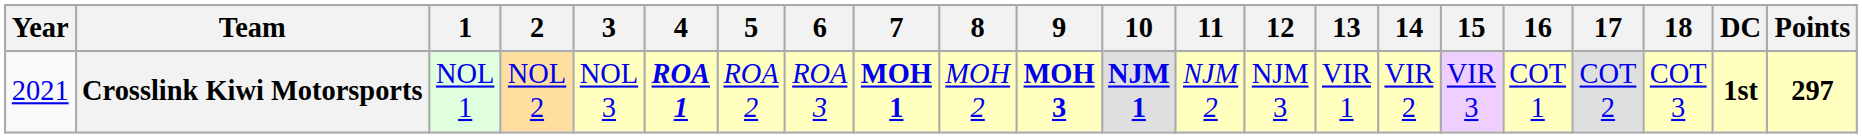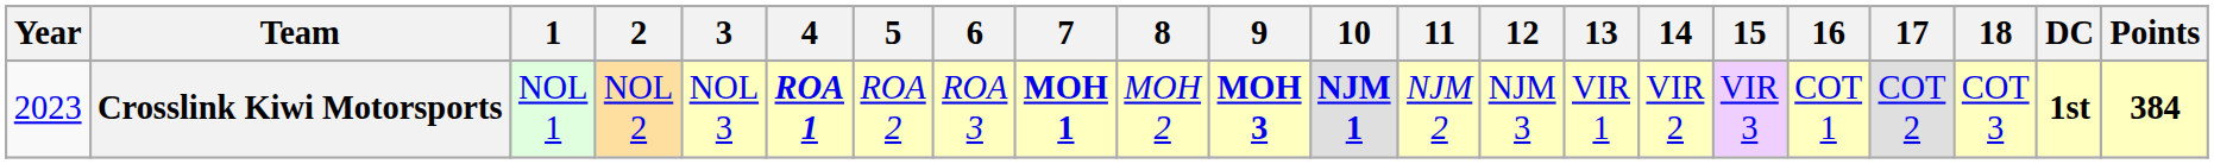Crosslink Kiwi Motorsports | Year: 2021 -> 2023
Crosslink Kiwi Motorsports | Points: 297 -> 384
